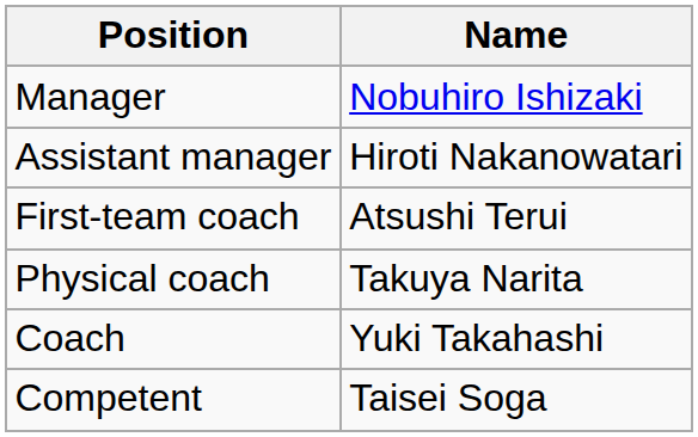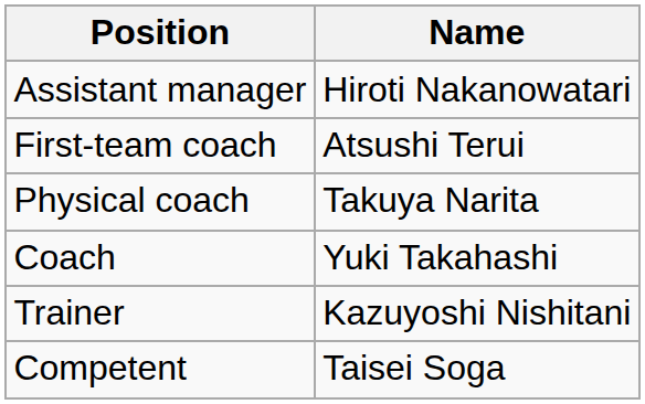- row: Manager | Nobuhiro Ishizaki
+ row: Trainer | Kazuyoshi Nishitani
